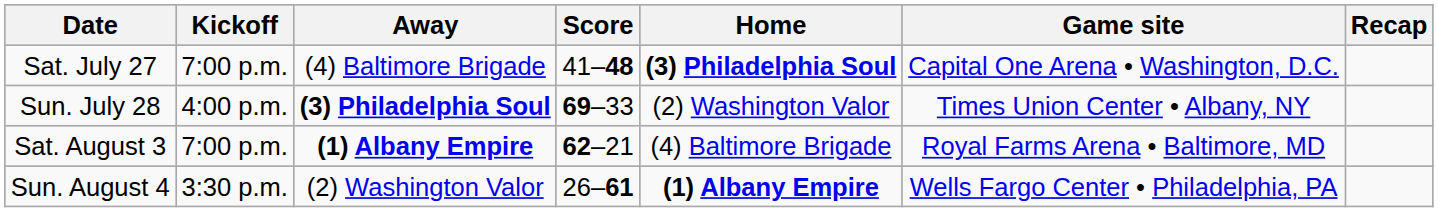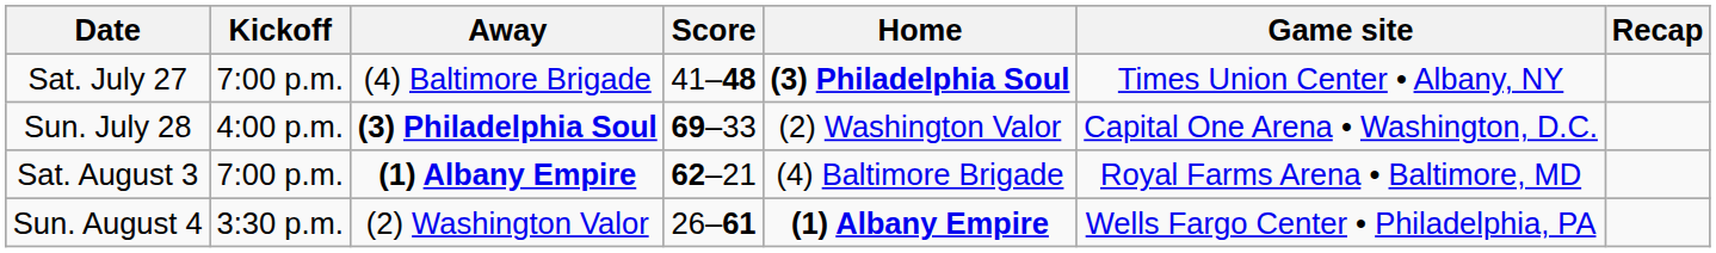Sat. July 27 | Game site: Capital One Arena • Washington, D.C. -> Times Union Center • Albany, NY
Sun. July 28 | Game site: Times Union Center • Albany, NY -> Capital One Arena • Washington, D.C.
